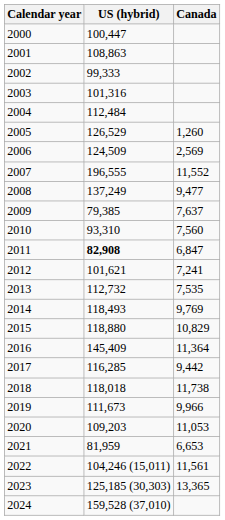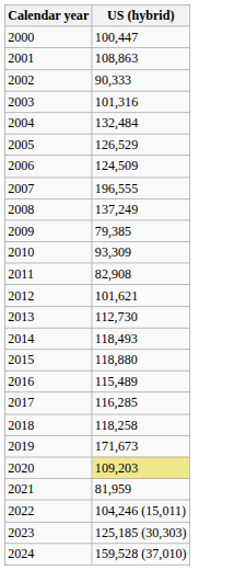- column: Canada | 1,260 | 2,569 | 11,552 | 9,477 | 7,637 | 7,560 | 6,847 | 7,241 | 7,535 | 9,769 | 10,829 | 11,364 | 9,442 | 11,738 | 9,966 | 11,053 | 6,653 | 11,561 | 13,365
2002 | US (hybrid): 99,333 -> 90,333
2004 | US (hybrid): 112,484 -> 132,484
2010 | US (hybrid): 93,310 -> 93,309
2011 | US (hybrid): bold -> normal
2013 | US (hybrid): 112,732 -> 112,730
2016 | US (hybrid): 145,409 -> 115,489
2018 | US (hybrid): 118,018 -> 118,258
2019 | US (hybrid): 111,673 -> 171,673
2020 | US (hybrid): no background -> khaki background
